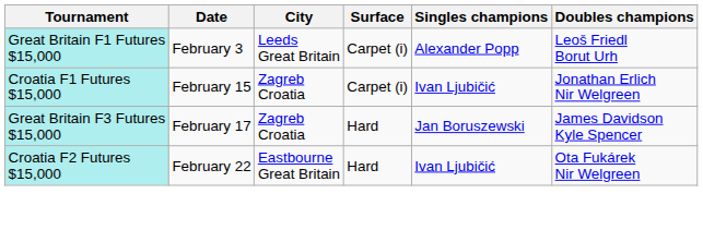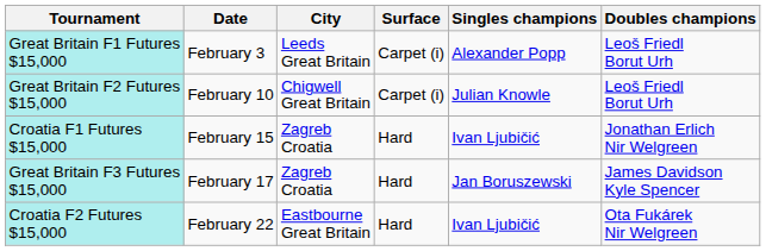+ row: Great Britain F2 Futures $15,000 | February 10 | Chigwell Great Britain | Carpet (i) | Julian Knowle | Leoš Friedl Borut Urh
Croatia F1 Futures $15,000 | Surface: Carpet (i) -> Hard
